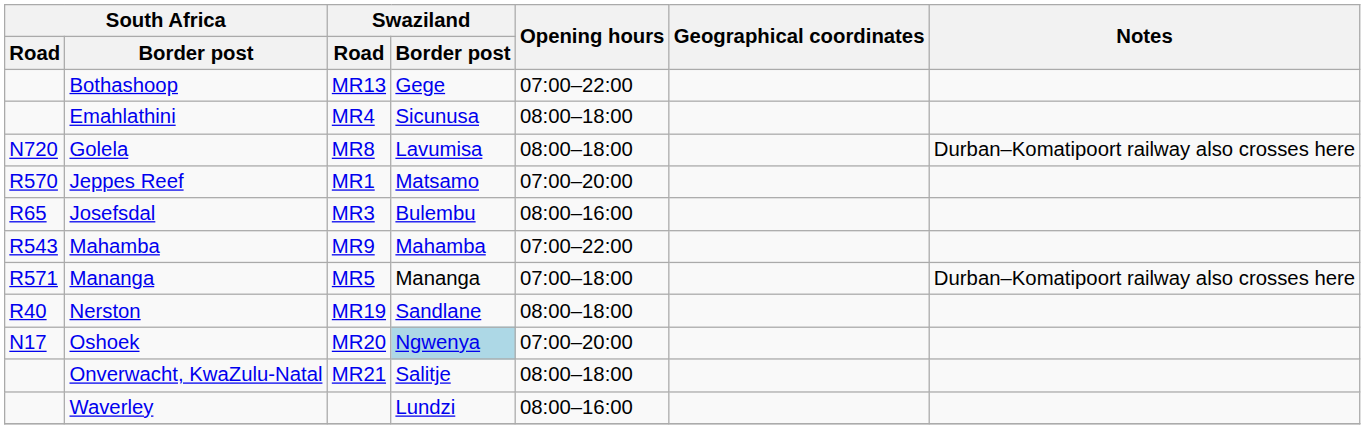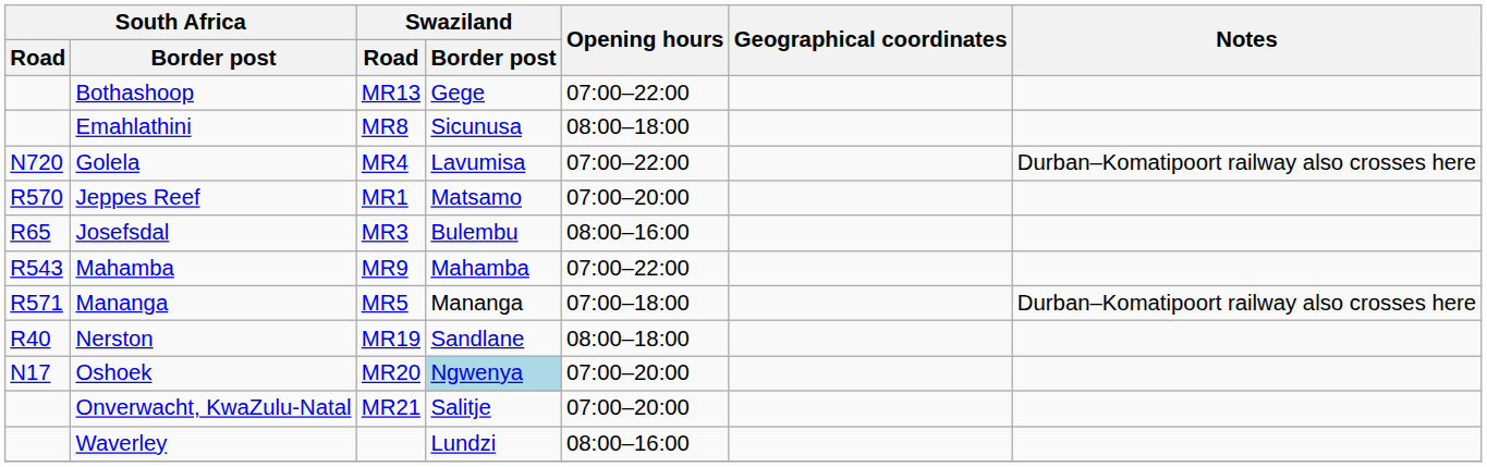Emahlathini | Swaziland / Road: MR4 -> MR8
Golela | Swaziland / Road: MR8 -> MR4
Golela | Opening hours: 08:00–18:00 -> 07:00–22:00
Onverwacht, KwaZulu-Natal | Opening hours: 08:00–18:00 -> 07:00–20:00
